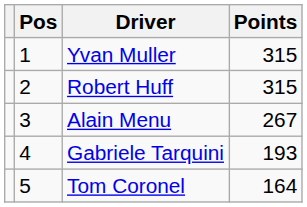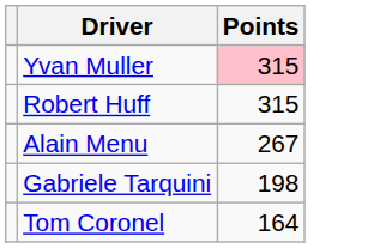- column: Pos | 1 | 2 | 3 | 4 | 5
Yvan Muller | Points: no background -> pink background
Gabriele Tarquini | Points: 193 -> 198
